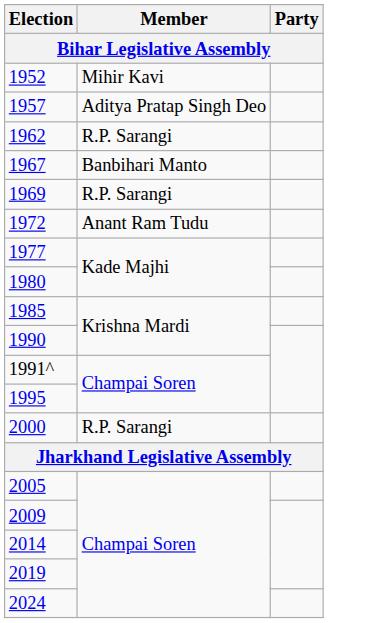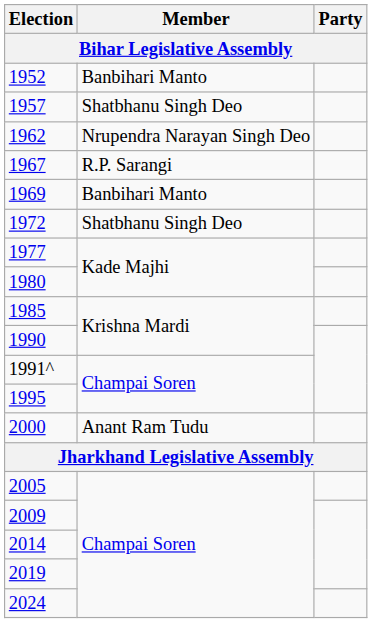1952 | Member: Mihir Kavi -> Banbihari Manto
1957 | Member: Aditya Pratap Singh Deo -> Shatbhanu Singh Deo
1962 | Member: R.P. Sarangi -> Nrupendra Narayan Singh Deo
1967 | Member: Banbihari Manto -> R.P. Sarangi
1969 | Member: R.P. Sarangi -> Banbihari Manto
1972 | Member: Anant Ram Tudu -> Shatbhanu Singh Deo
2000 | Member: R.P. Sarangi -> Anant Ram Tudu
